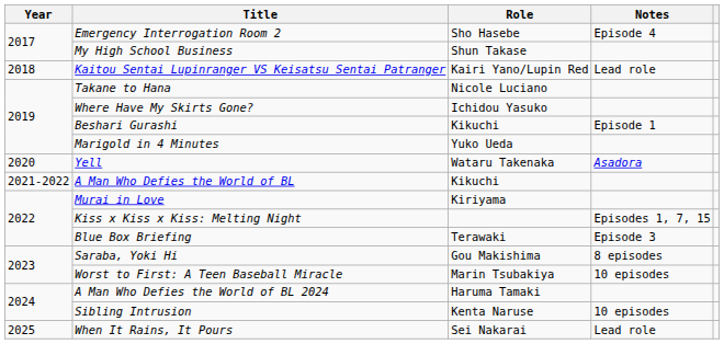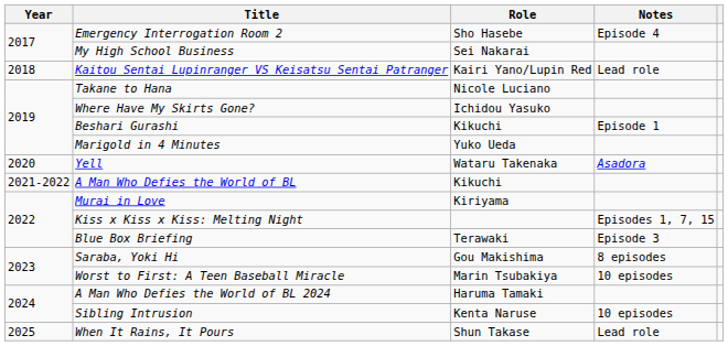My High School Business | Role: Shun Takase -> Sei Nakarai
When It Rains, It Pours | Role: Sei Nakarai -> Shun Takase
